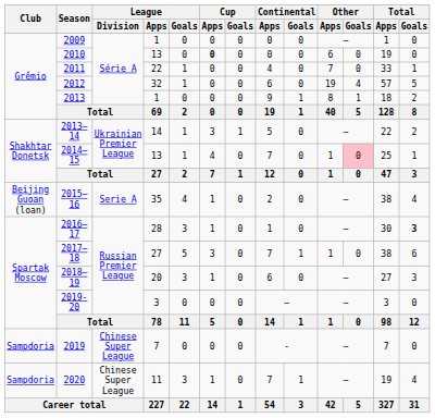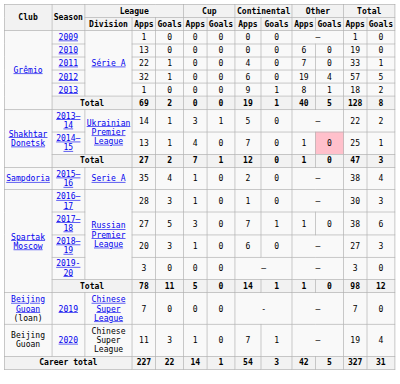2010 | Cup / Apps: bold -> normal
2015–16 | Club: Beijing Guoan (loan) -> Sampdoria
2016–17 | Total / Goals: bold -> normal
2019 | Club: Sampdoria -> Beijing Guoan (loan)
2020 | Club: Sampdoria -> Beijing Guoan
